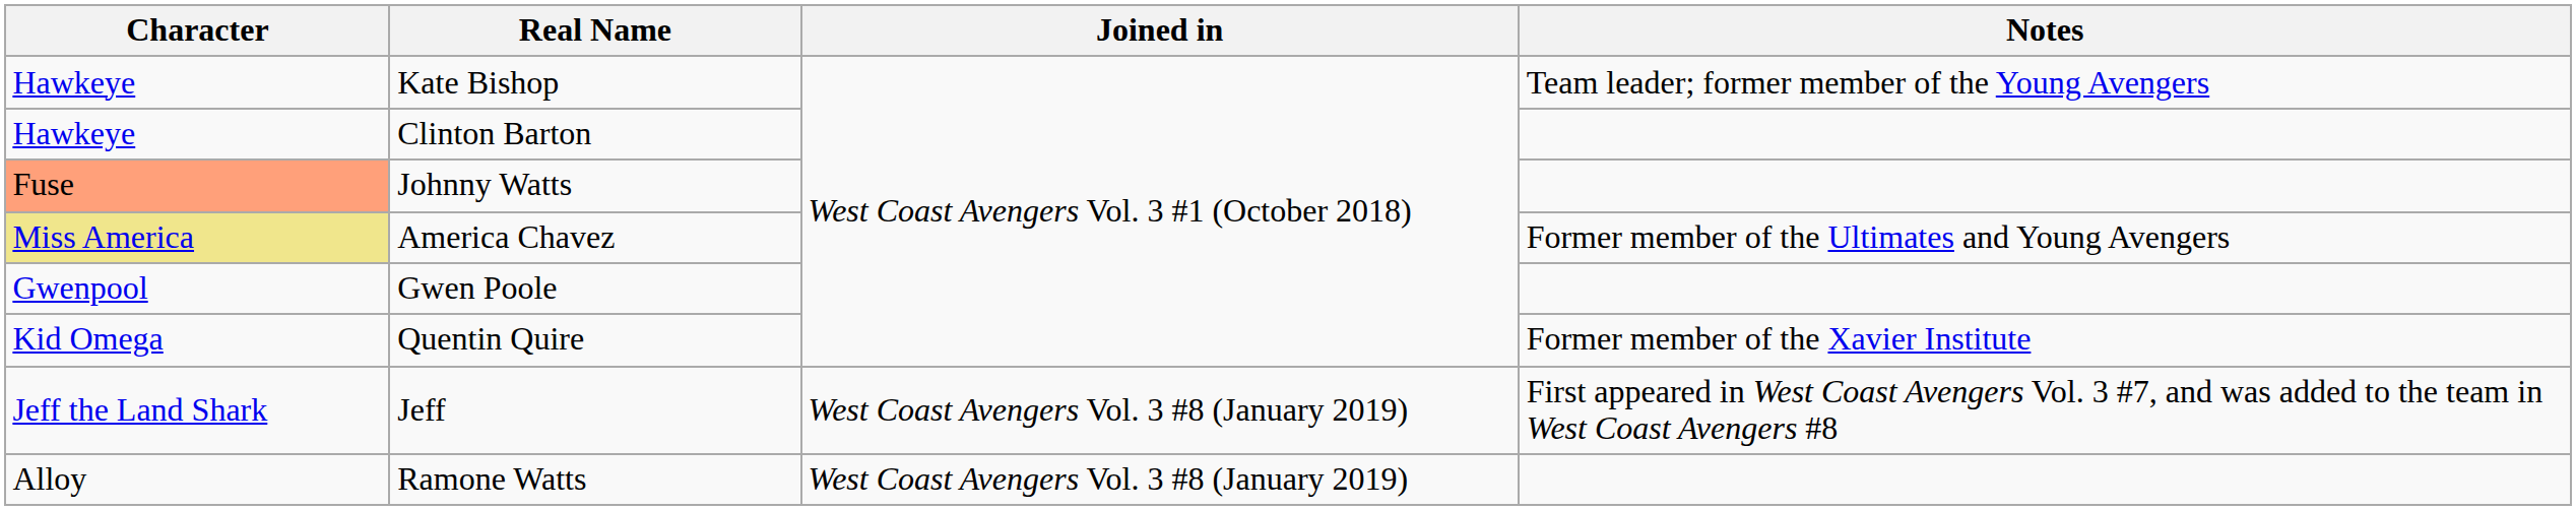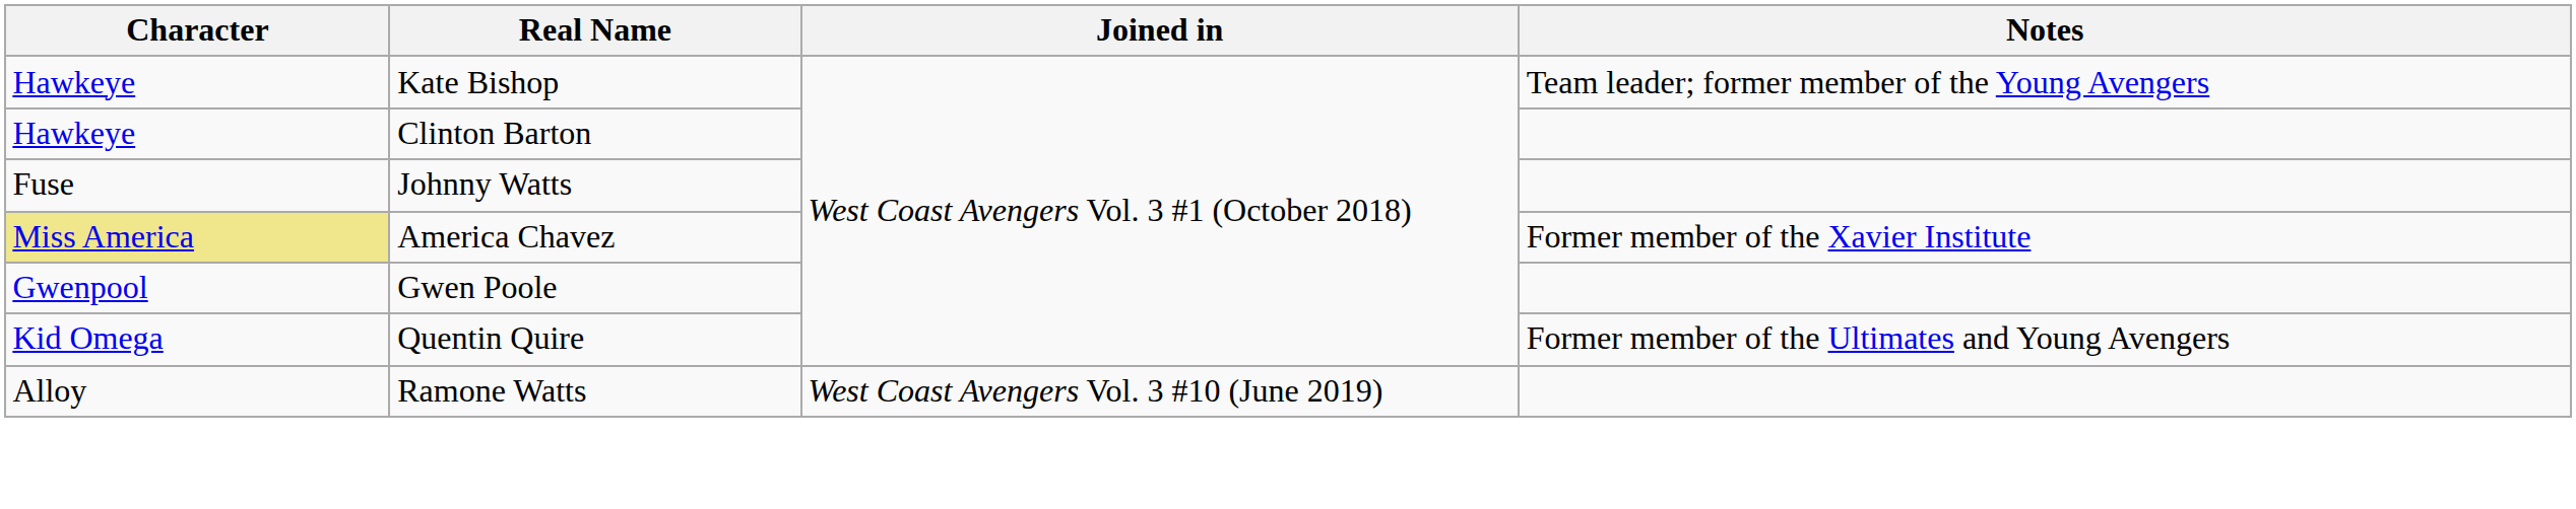Johnny Watts | Character: lightsalmon background -> no background
America Chavez | Notes: Former member of the Ultimates and Young Avengers -> Former member of the Xavier Institute
Quentin Quire | Notes: Former member of the Xavier Institute -> Former member of the Ultimates and Young Avengers
- row: Jeff the Land Shark | Jeff | West Coast Avengers Vol. 3 #8 (January 2019) | First appeared in West Coast Avengers Vol. 3 #7, and was added to the team in West Coast Avengers #8
Ramone Watts | Joined in: West Coast Avengers Vol. 3 #8 (January 2019) -> West Coast Avengers Vol. 3 #10 (June 2019)
